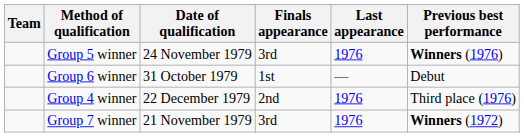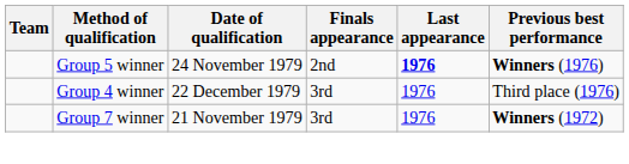Group 5 winner | Finals appearance: 3rd -> 2nd
Group 5 winner | Last appearance: normal -> bold
- row: Group 6 winner | 31 October 1979 | 1st | — | Debut
Group 4 winner | Finals appearance: 2nd -> 3rd
